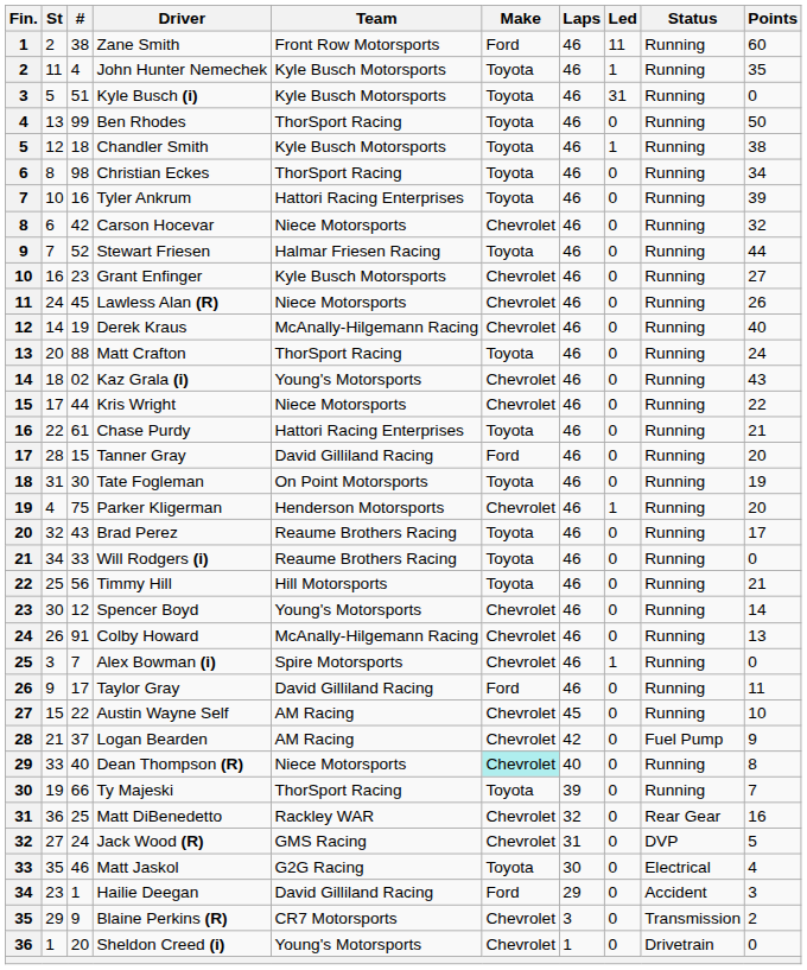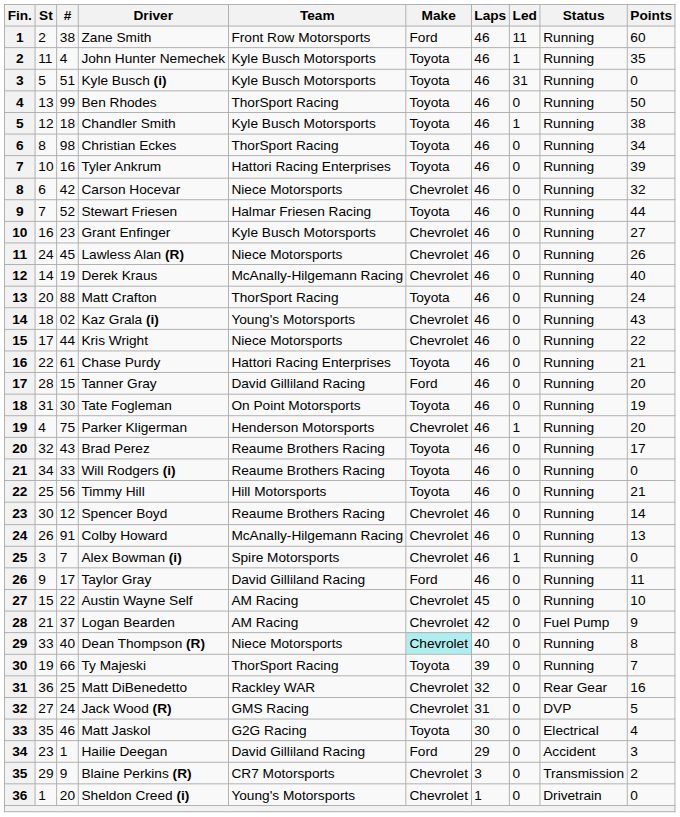Spencer Boyd | Team: Young's Motorsports -> Reaume Brothers Racing
